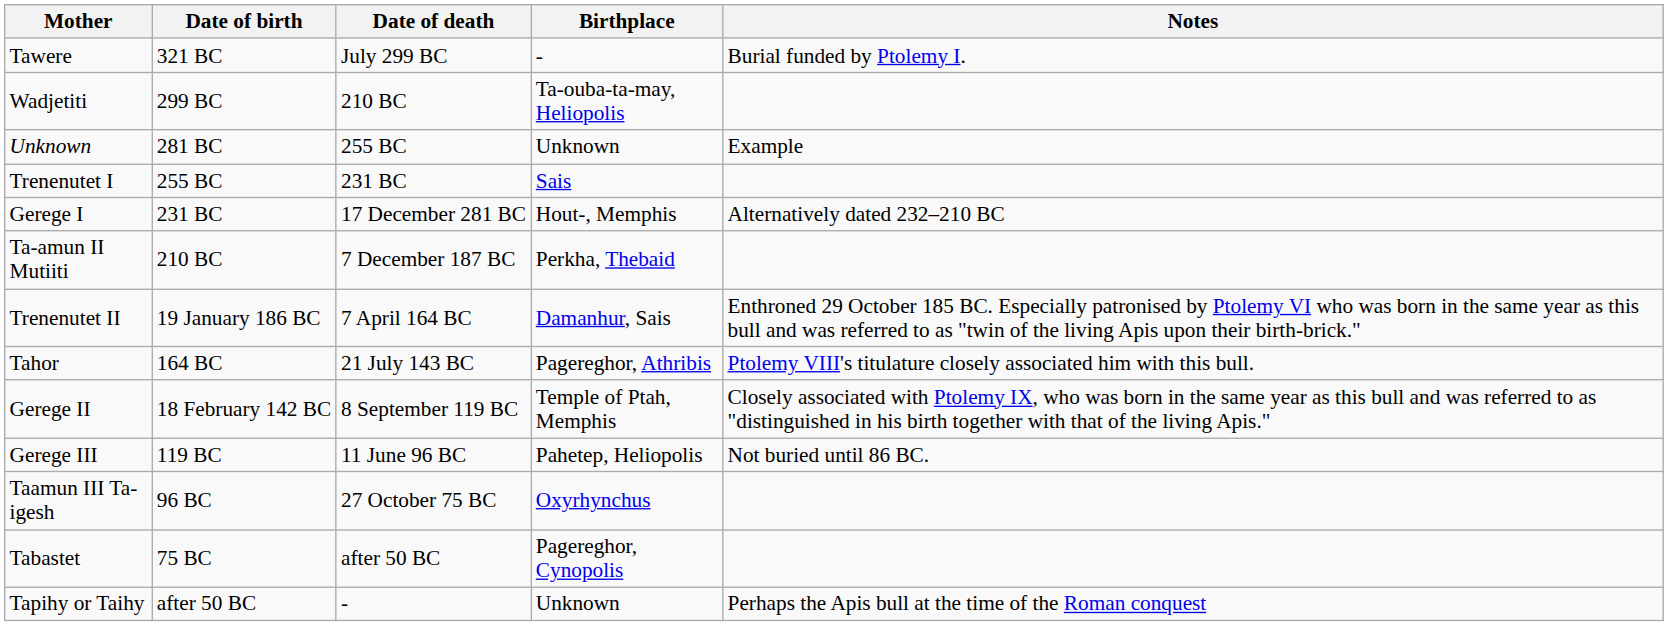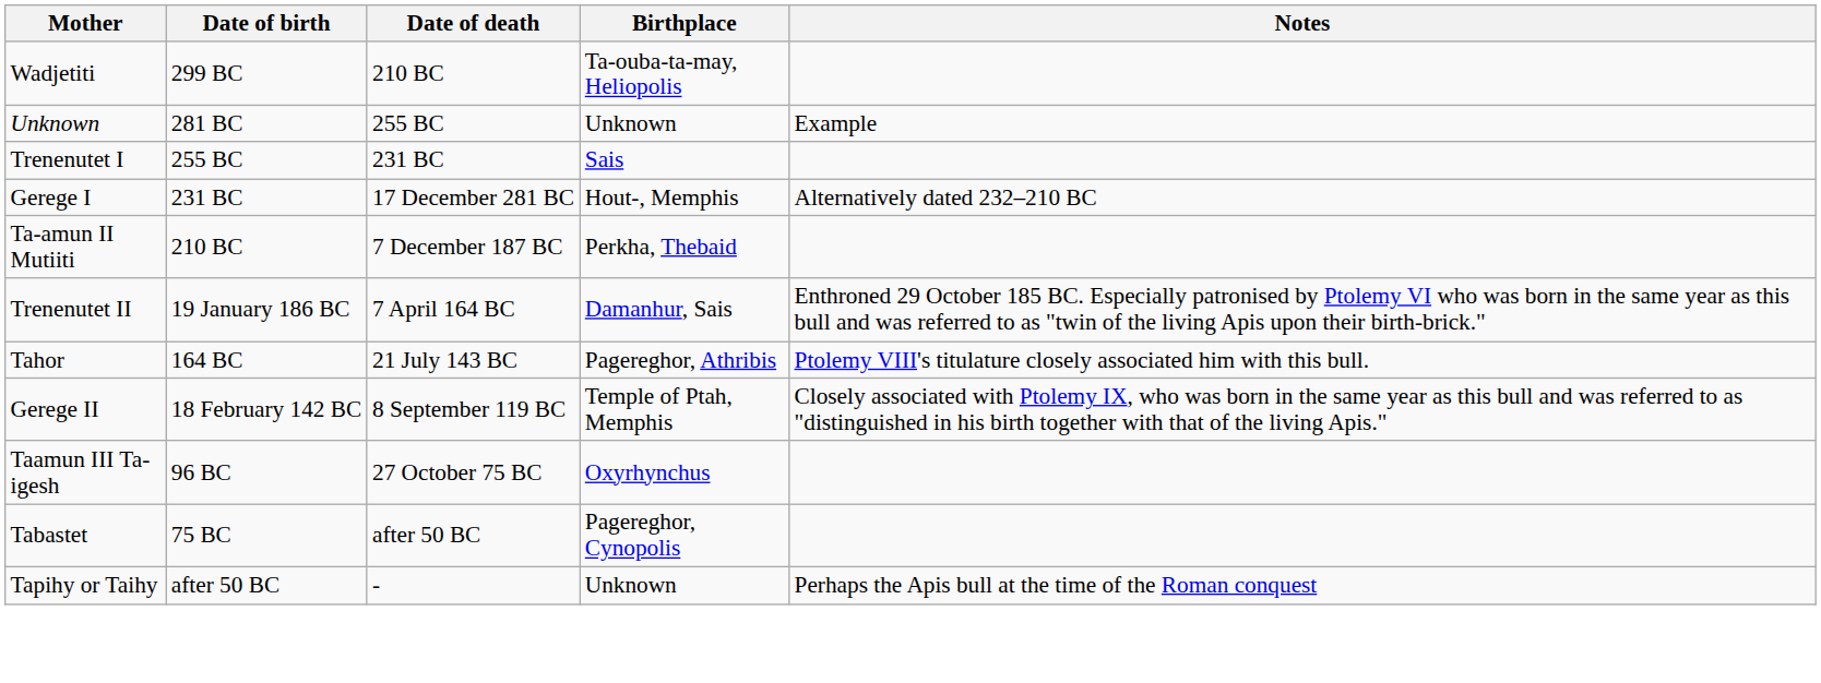- row: Tawere | 321 BC | July 299 BC | - | Burial funded by Ptolemy I.
- row: Gerege III | 119 BC | 11 June 96 BC | Pahetep, Heliopolis | Not buried until 86 BC.
